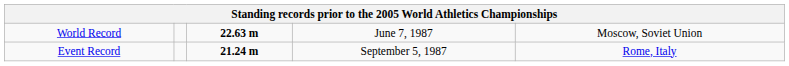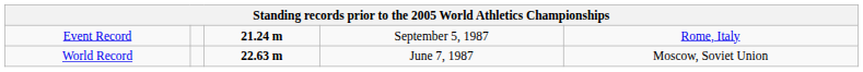rows swapped: World Record <-> Event Record
